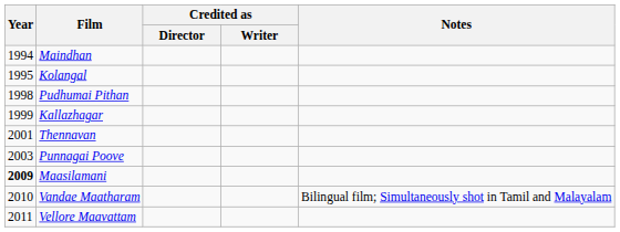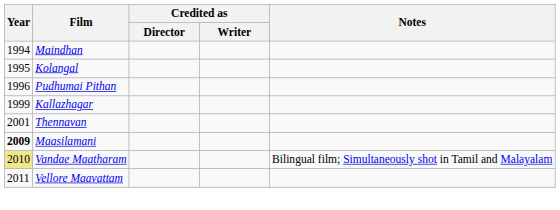Pudhumai Pithan | Year: 1998 -> 1996
- row: 2003 | Punnagai Poove
Vandae Maatharam | Year: no background -> khaki background
